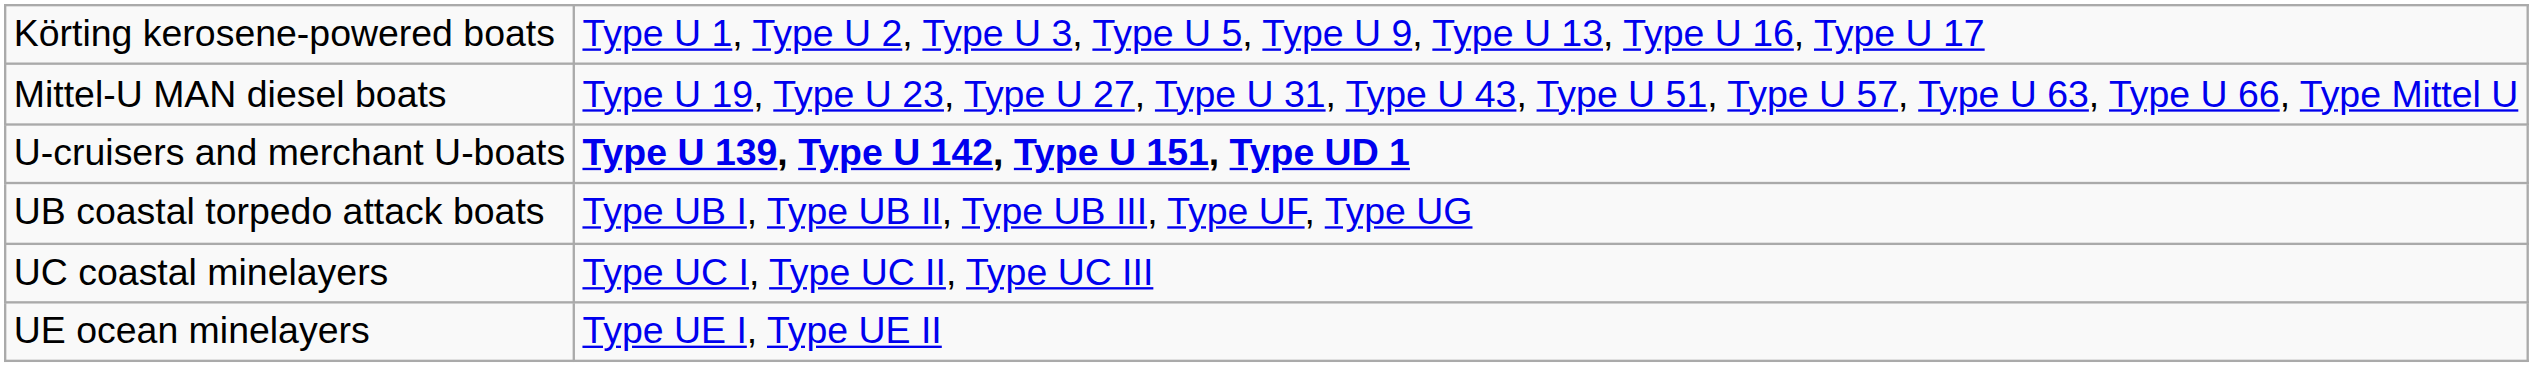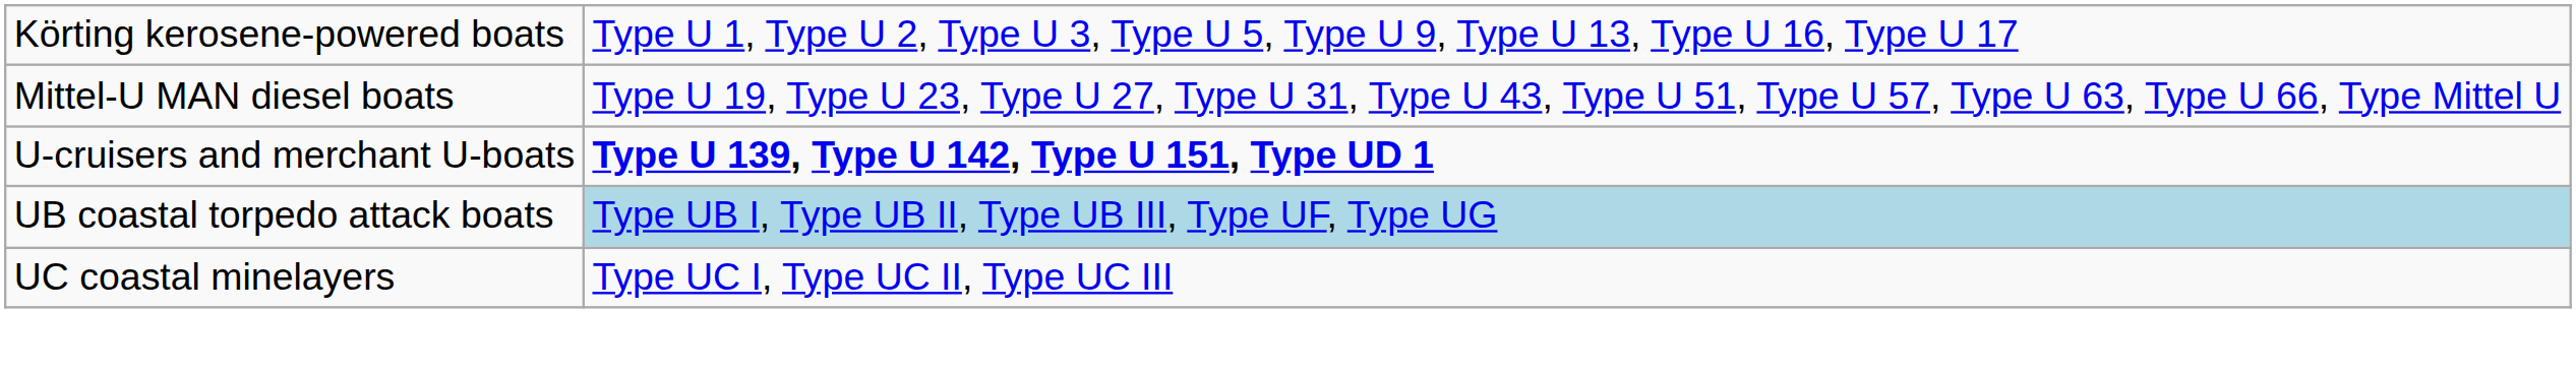UB coastal torpedo attack boats | column 2: no background -> lightblue background
- row: UE ocean minelayers | Type UE I, Type UE II
